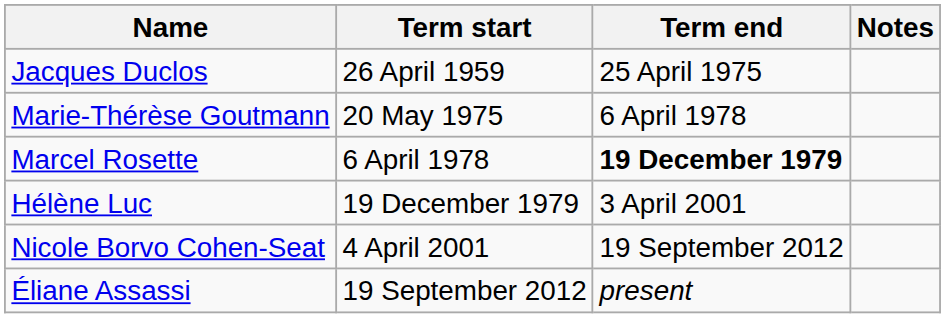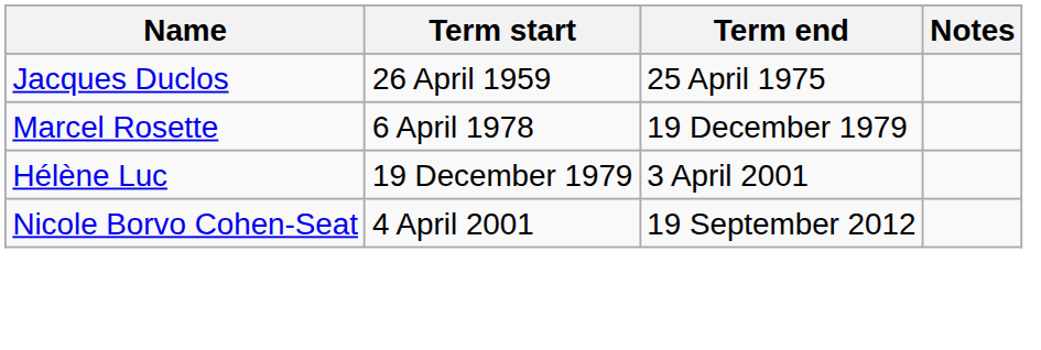- row: Marie-Thérèse Goutmann | 20 May 1975 | 6 April 1978
Marcel Rosette | Term end: bold -> normal
- row: Éliane Assassi | 19 September 2012 | present
